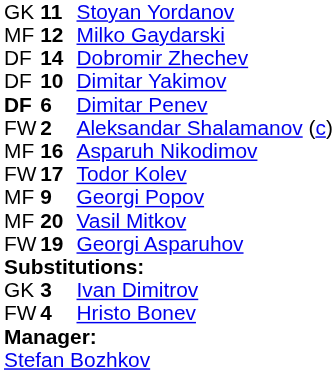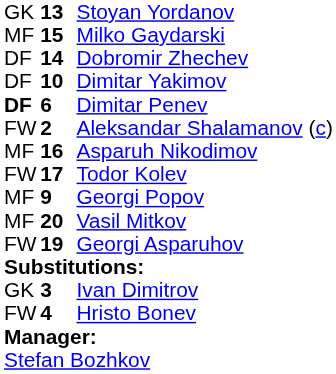Stoyan Yordanov | column 2: 11 -> 13
Milko Gaydarski | column 2: 12 -> 15
